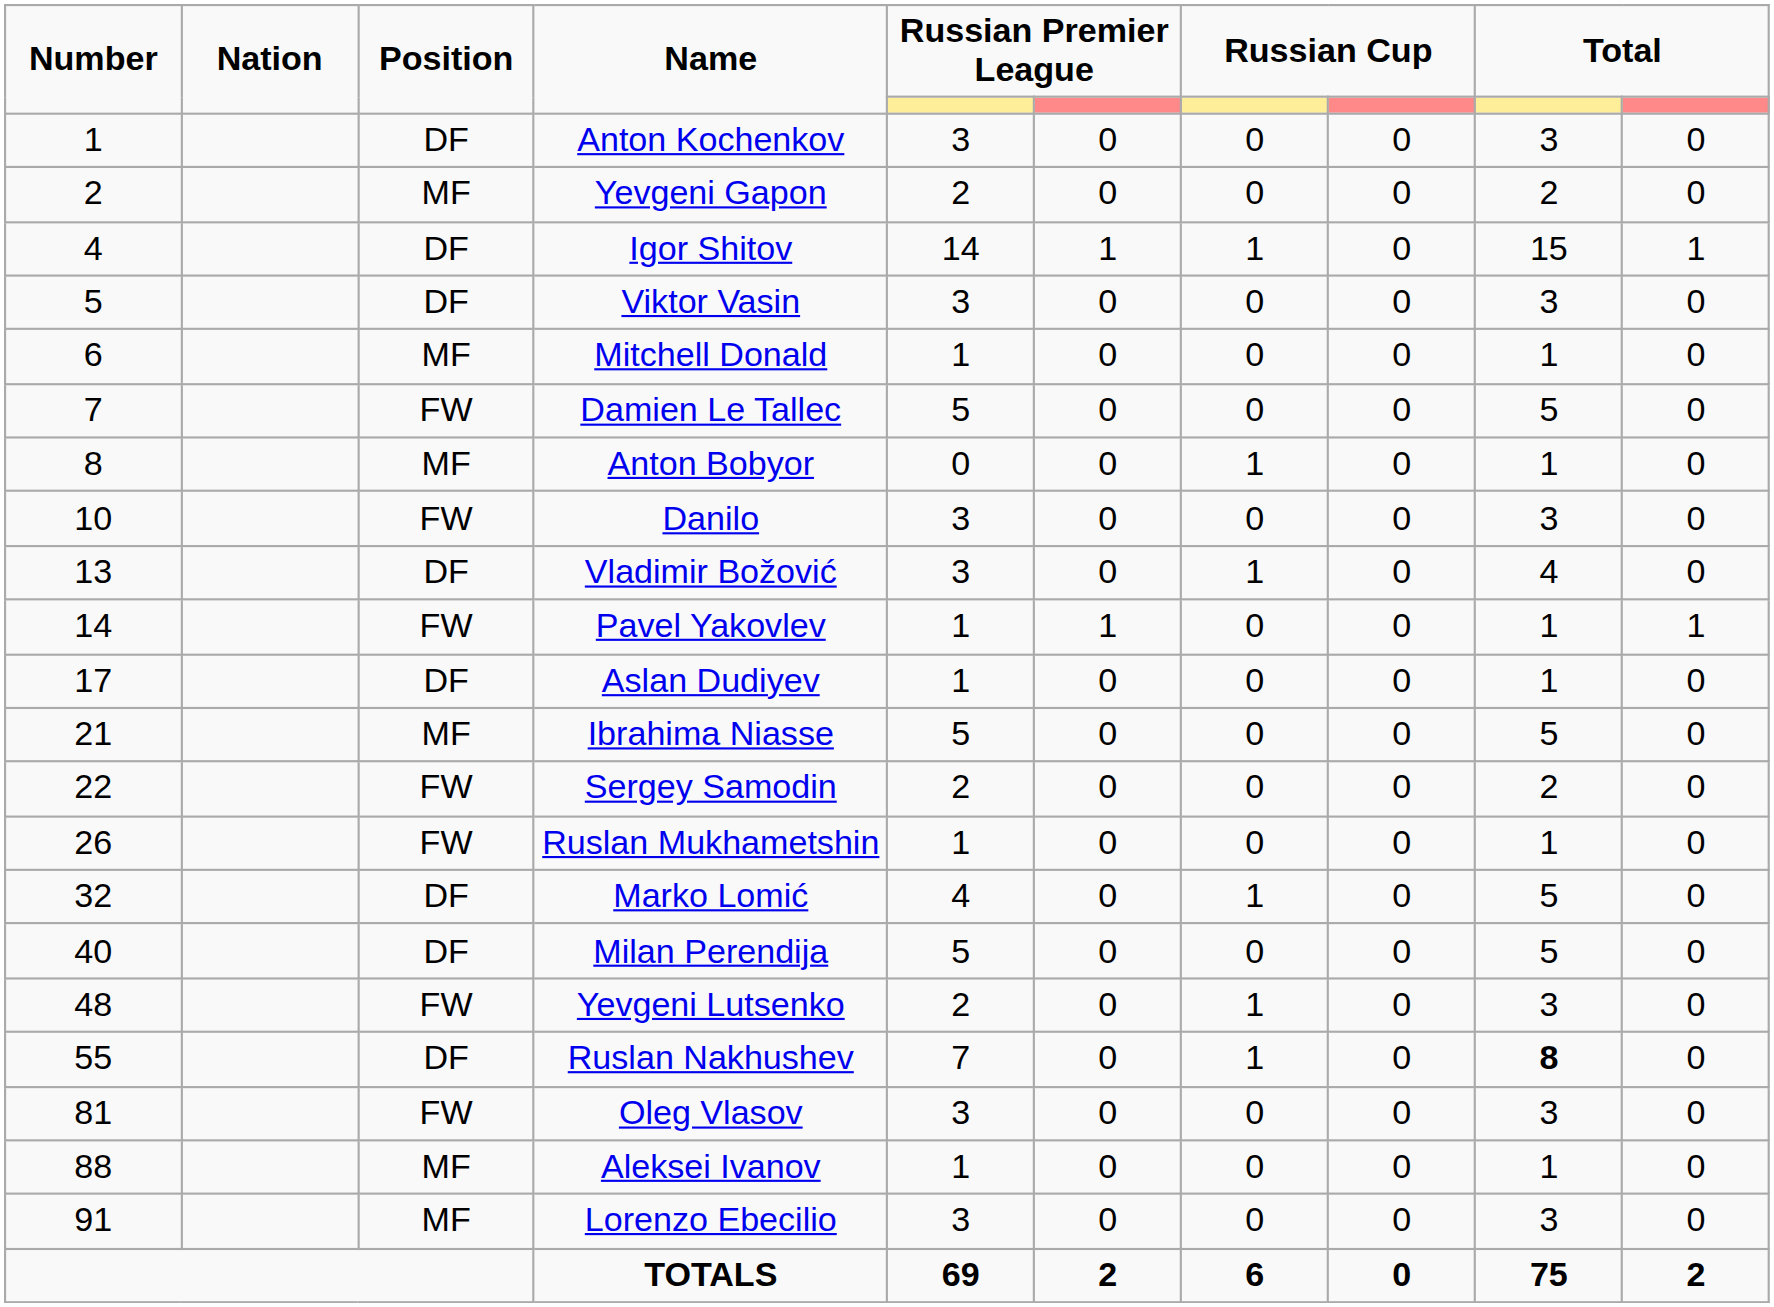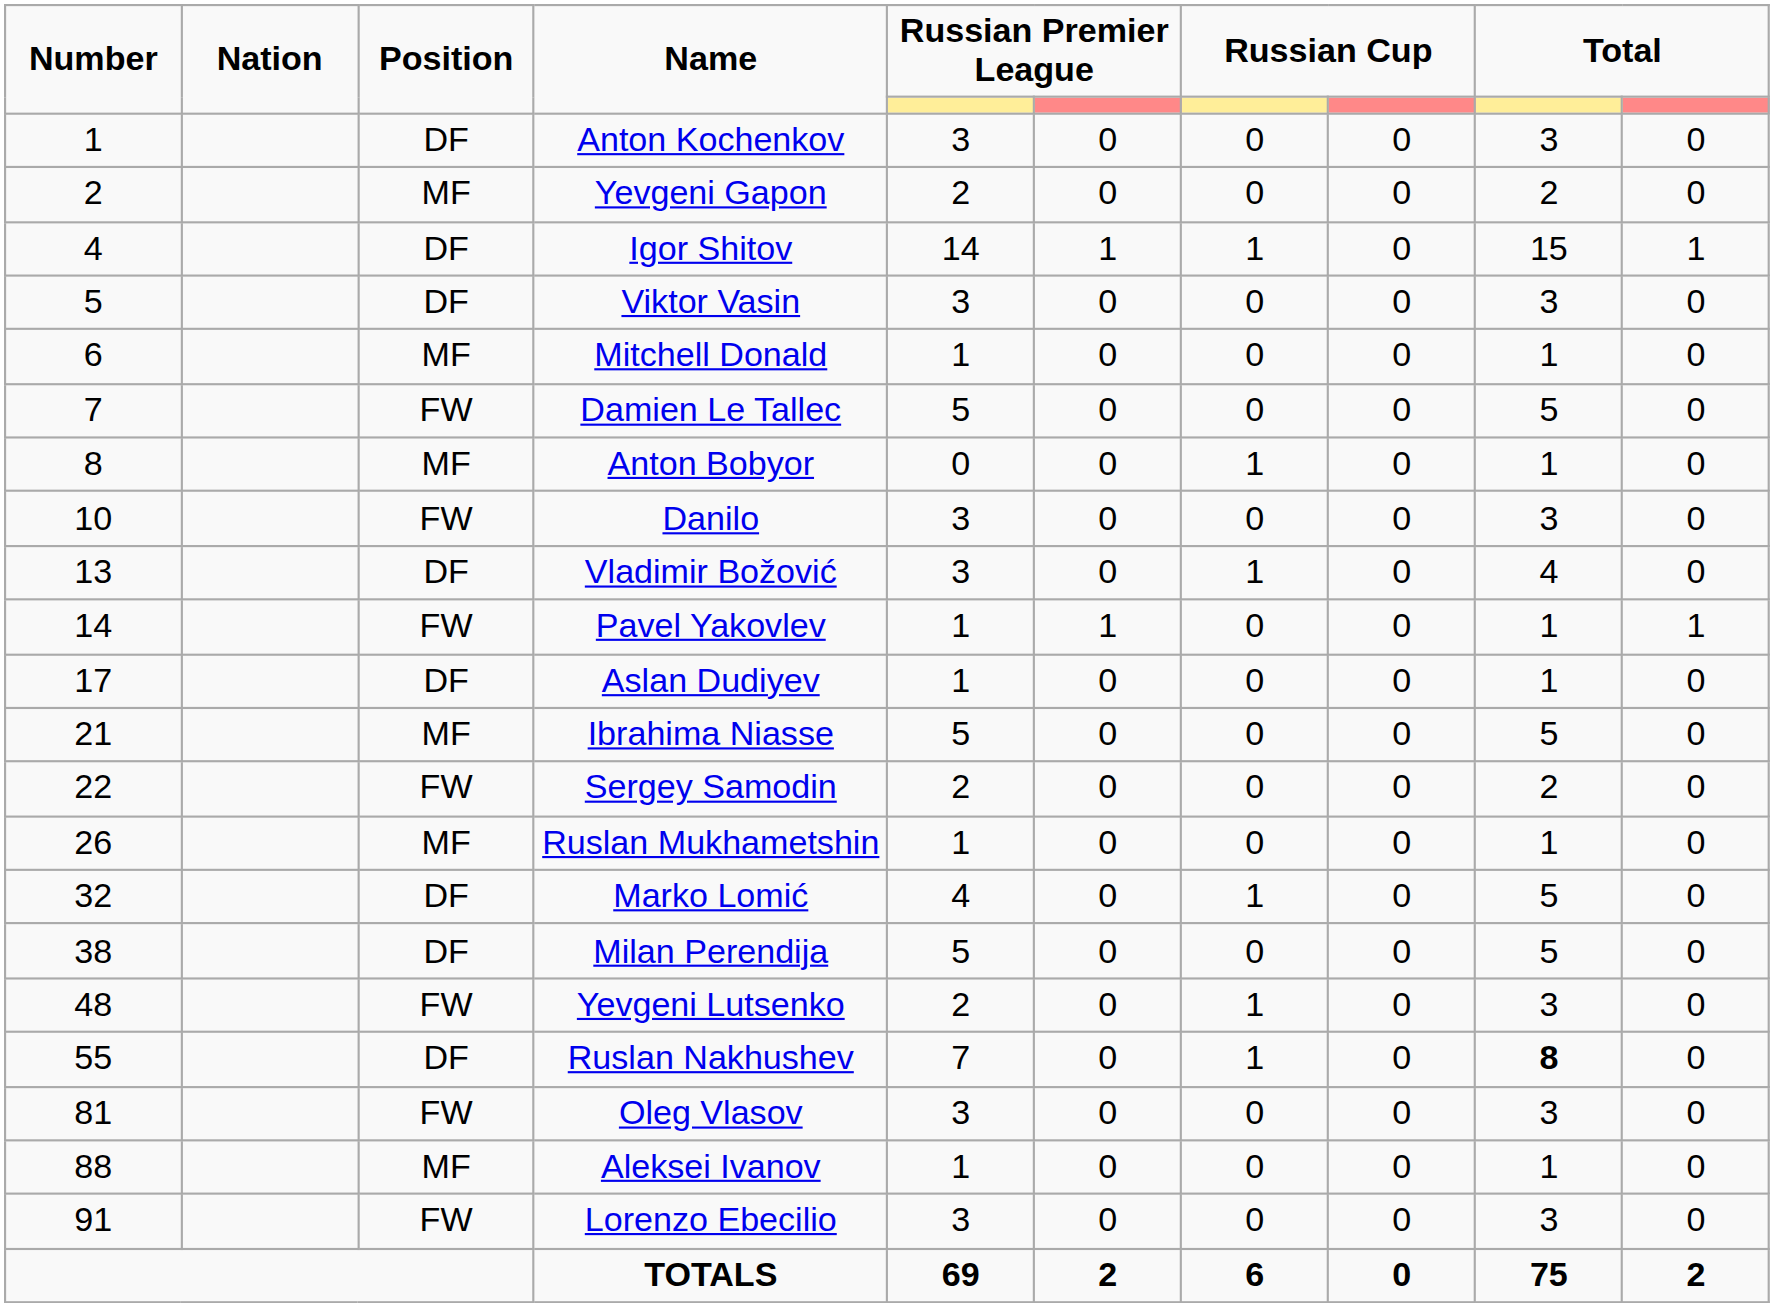Ruslan Mukhametshin | Position: FW -> MF
Milan Perendija | Number: 40 -> 38
Lorenzo Ebecilio | Position: MF -> FW
